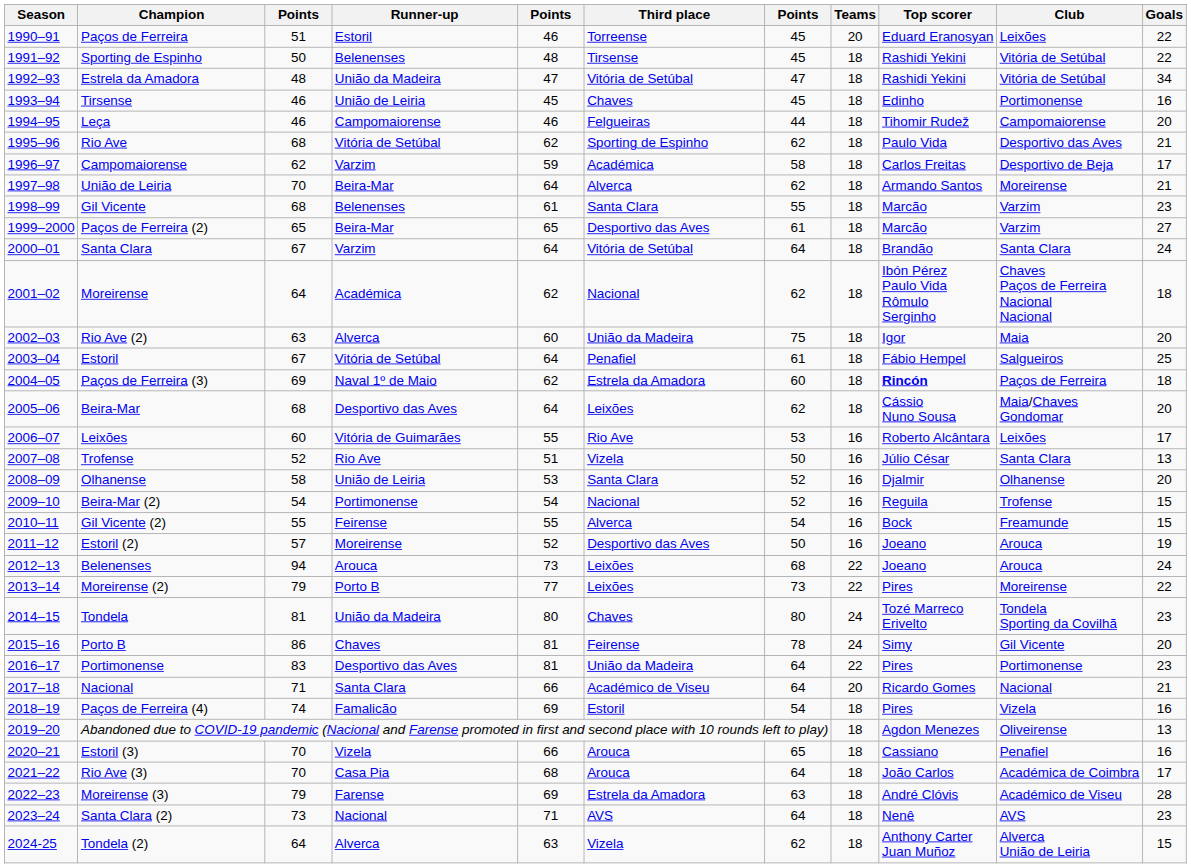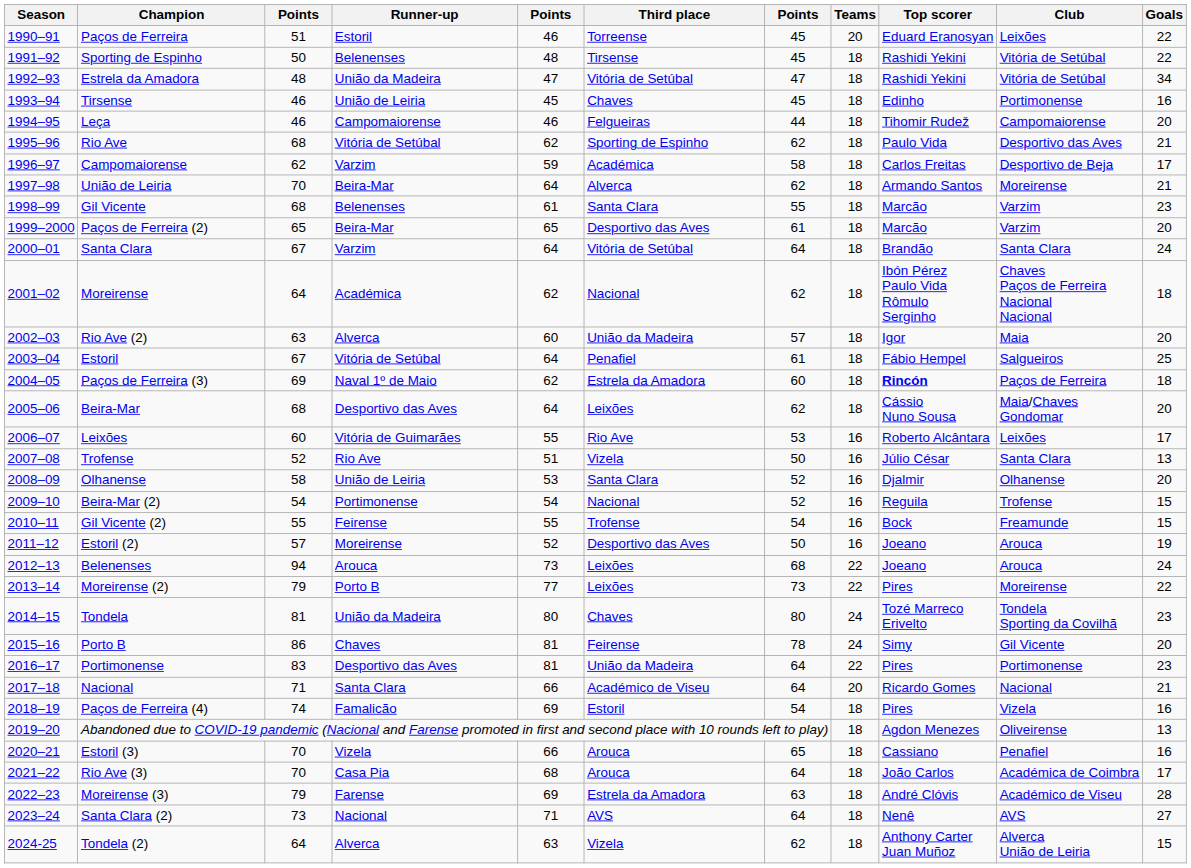Paços de Ferreira (2) | Goals: 27 -> 20
Rio Ave (2) | column 7: 75 -> 57
Gil Vicente (2) | Third place: Alverca -> Trofense
Santa Clara (2) | Goals: 23 -> 27
